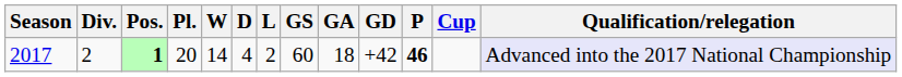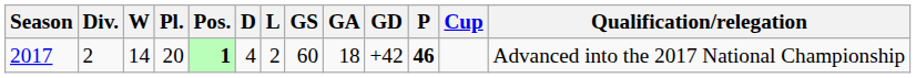columns swapped: Pos. <-> W
2017 | Qualification/relegation: lavender background -> no background
